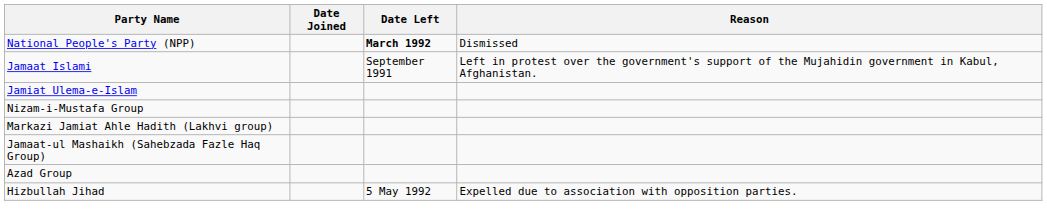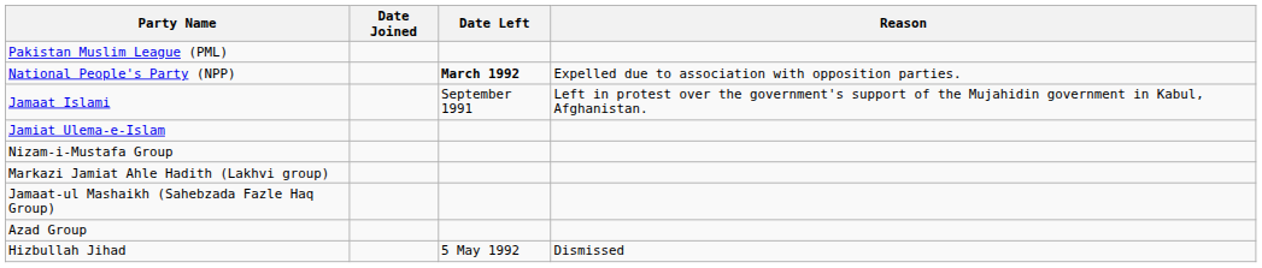+ row: Pakistan Muslim League (PML)
National People's Party (NPP) | Reason: Dismissed -> Expelled due to association with opposition parties.
Hizbullah Jihad | Reason: Expelled due to association with opposition parties. -> Dismissed
